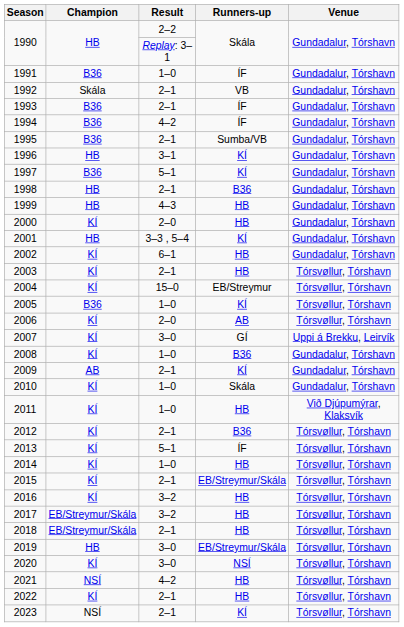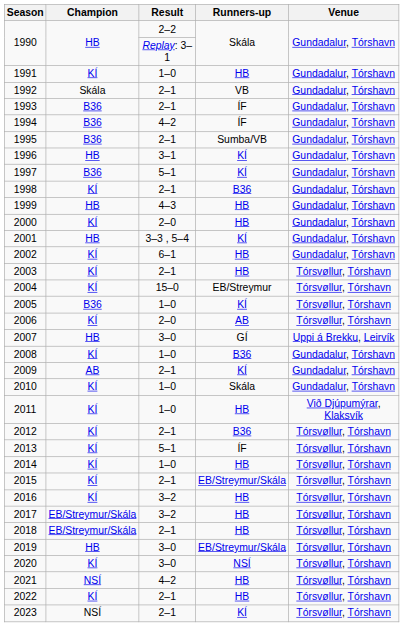1991 | Champion: B36 -> KÍ
1991 | Runners-up: ÍF -> HB
1998 | Champion: HB -> KÍ
2007 | Champion: KÍ -> HB
